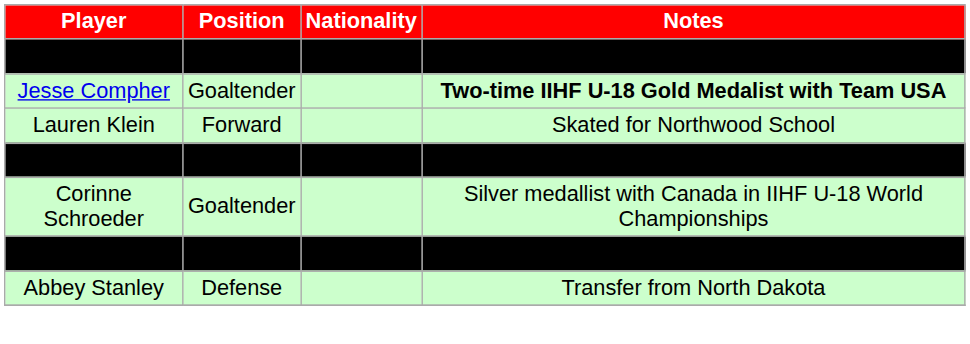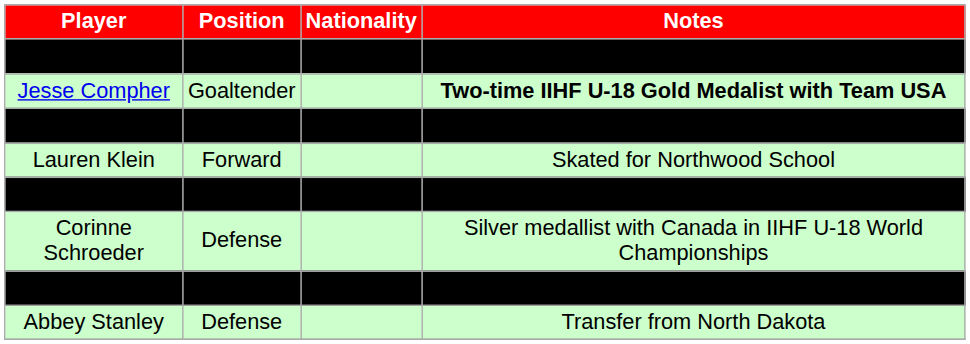+ row: Nara Elia | Forward | Attended Okanagan Academy
Corinne Schroeder | Position: Goaltender -> Defense
Kristina Schuler | Position: Forward -> Goaltender
